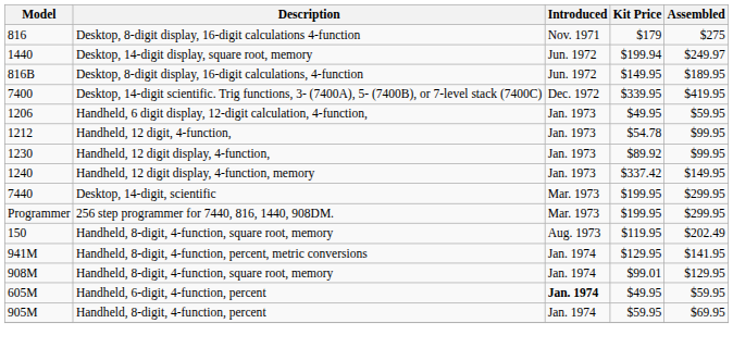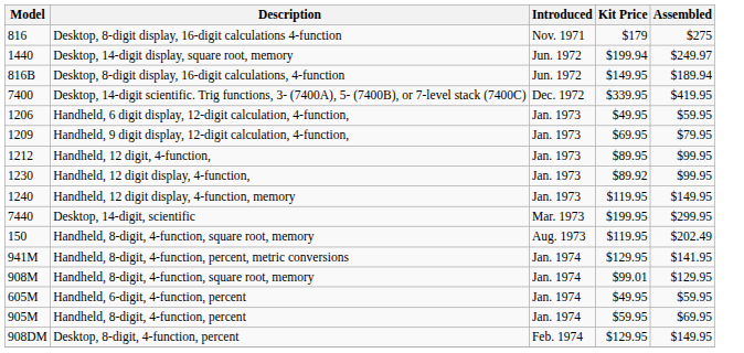Desktop, 8-digit display, 16-digit calculations, 4-function | Assembled: $189.95 -> $189.94
+ row: 1209 | Handheld, 9 digit display, 12-digit calculation, 4-function, | Jan. 1973 | $69.95 | $79.95
Handheld, 12 digit, 4-function, | Kit Price: $54.78 -> $89.95
Handheld, 12 digit display, 4-function, memory | Kit Price: $337.42 -> $119.95
- row: Programmer | 256 step programmer for 7440, 816, 1440, 908DM. | Mar. 1973 | $199.95 | $299.95
Handheld, 6-digit, 4-function, percent | Introduced: bold -> normal
+ row: 908DM | Desktop, 8-digit, 4-function, percent | Feb. 1974 | $129.95 | $149.95
